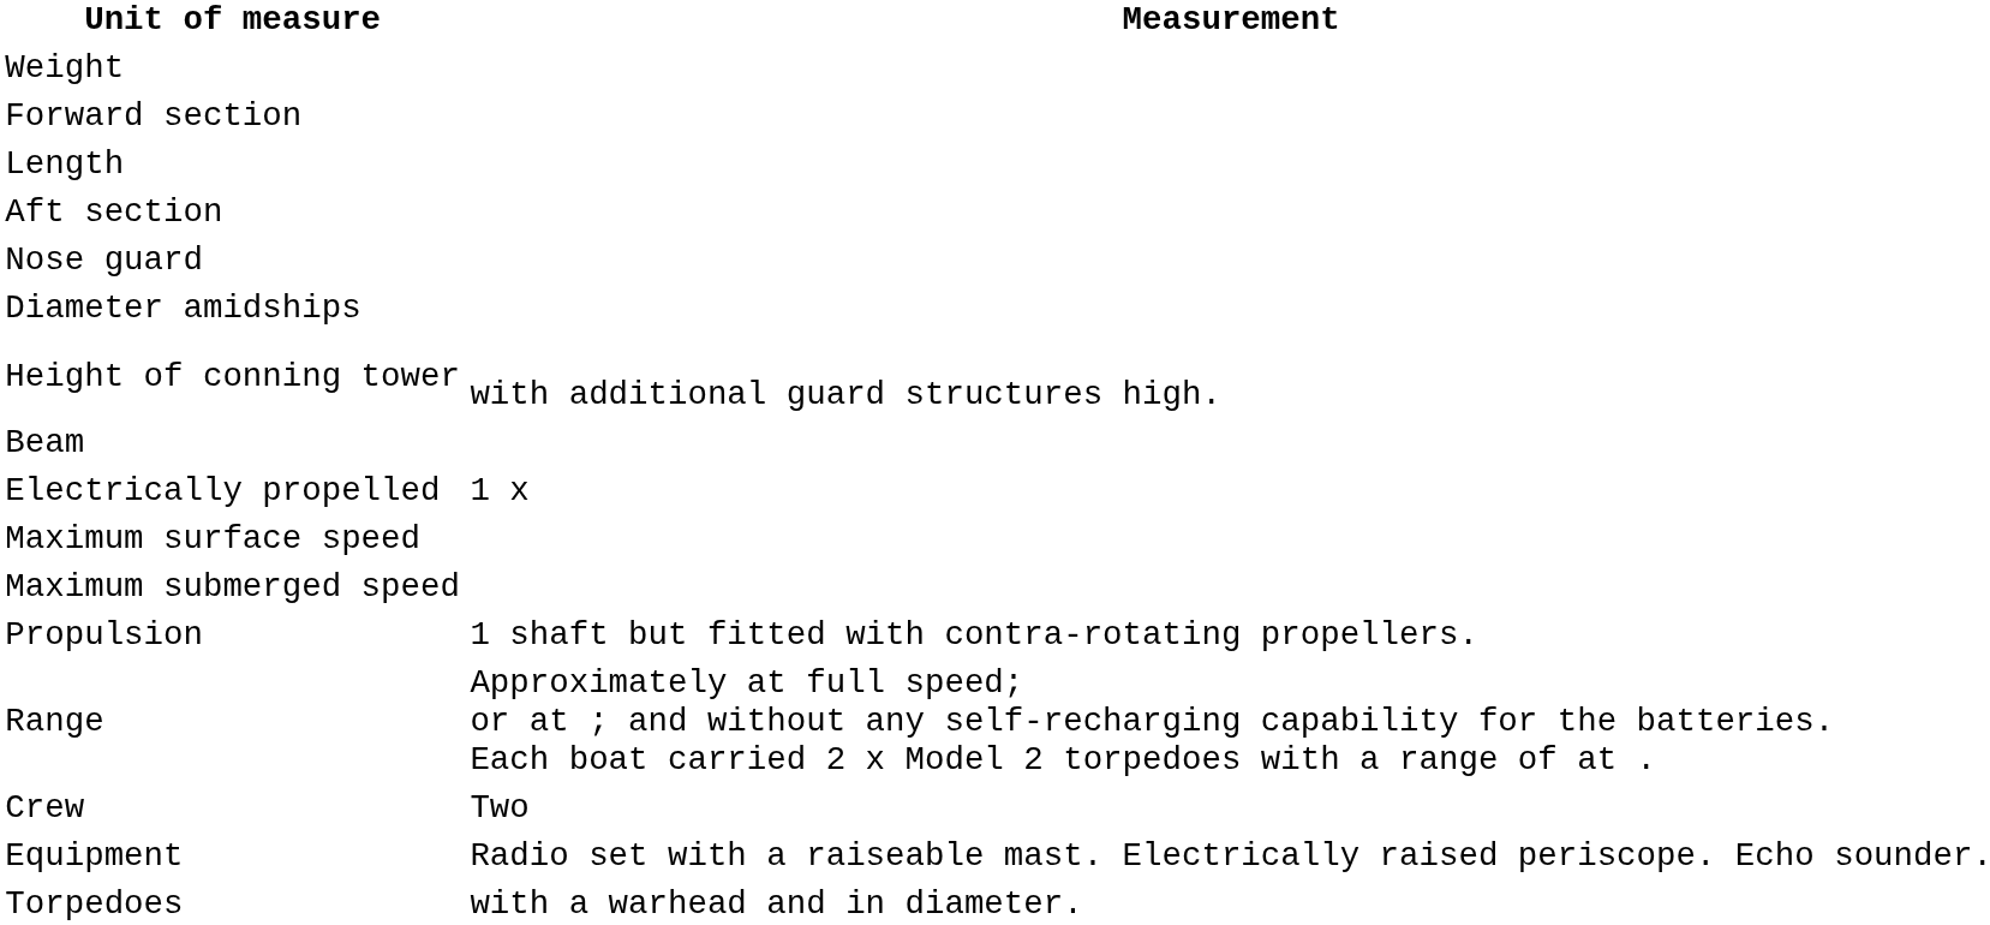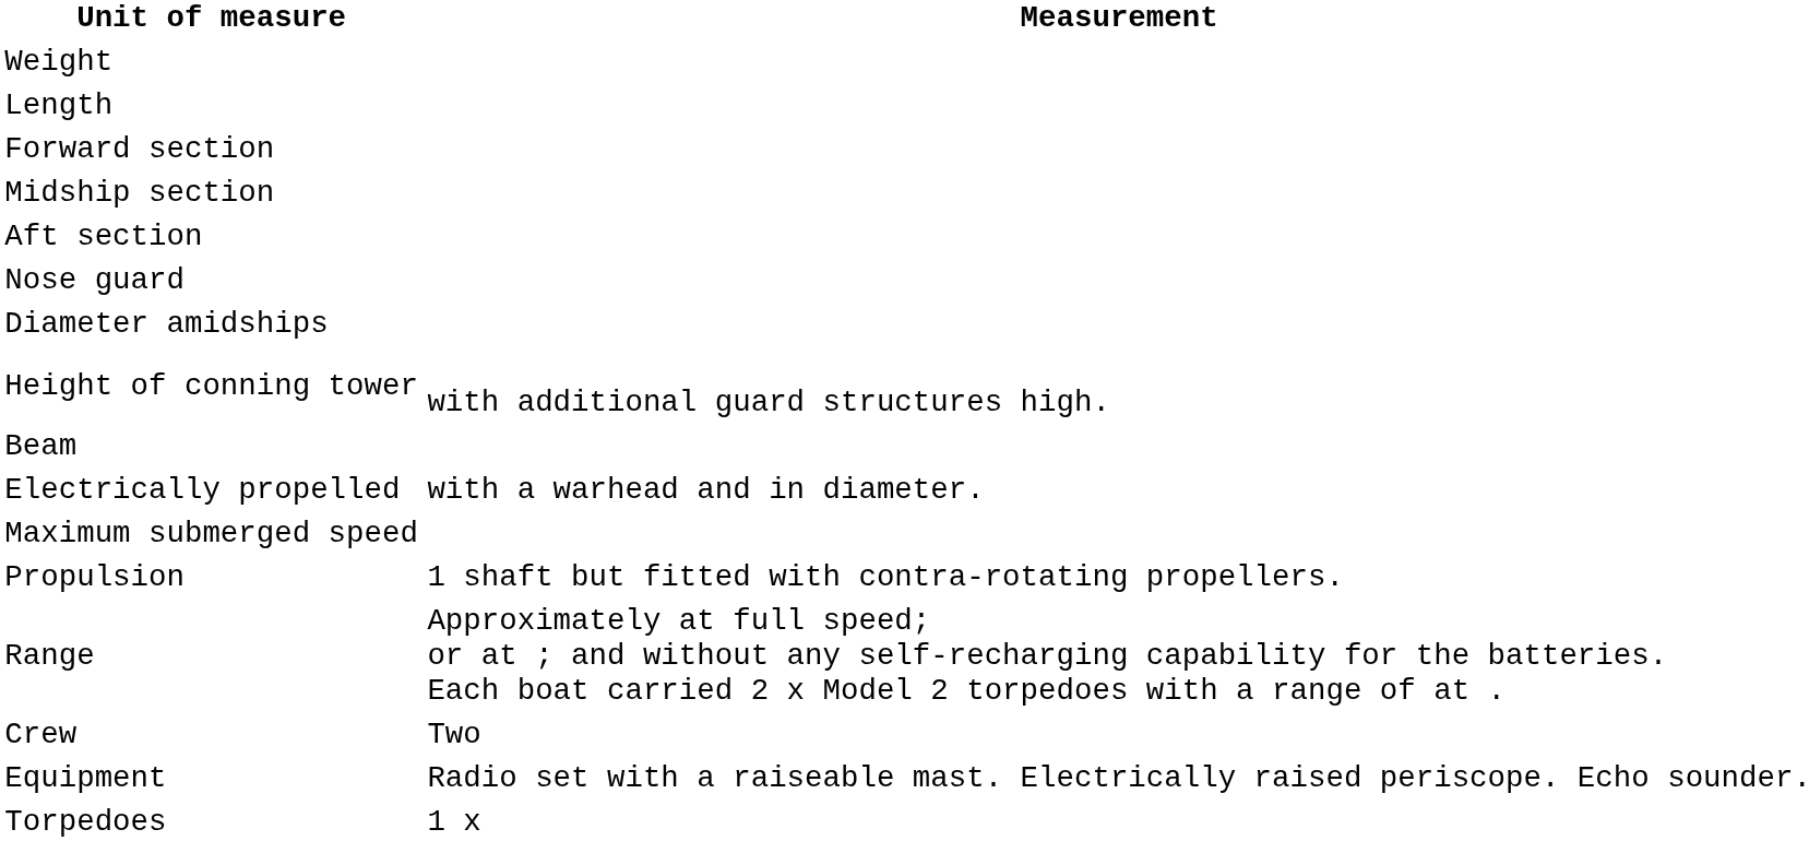rows swapped: Length <-> Forward section
+ row: Midship section
Electrically propelled | Measurement: 1 x -> with a warhead and in diameter.
- row: Maximum surface speed
Torpedoes | Measurement: with a warhead and in diameter. -> 1 x
